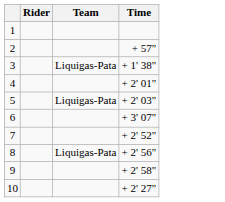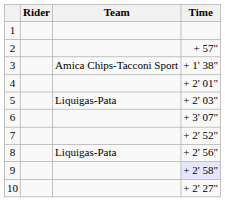3 | Team: Liquigas-Pata -> Amica Chips-Tacconi Sport
9 | Time: no background -> lavender background
